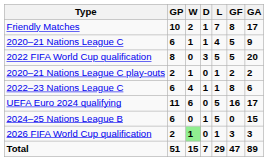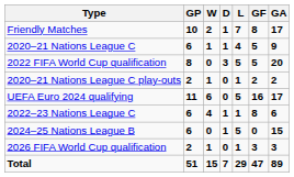rows swapped: 2022–23 Nations League C <-> UEFA Euro 2024 qualifying
2026 FIFA World Cup qualification | W: lightgreen background -> no background
